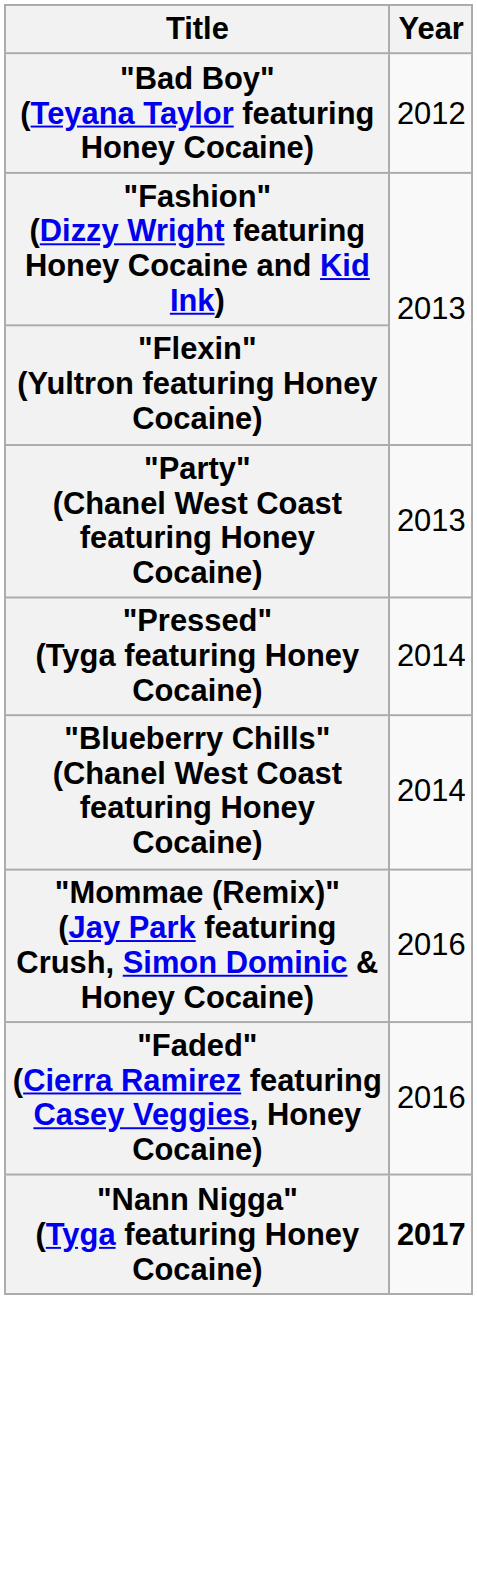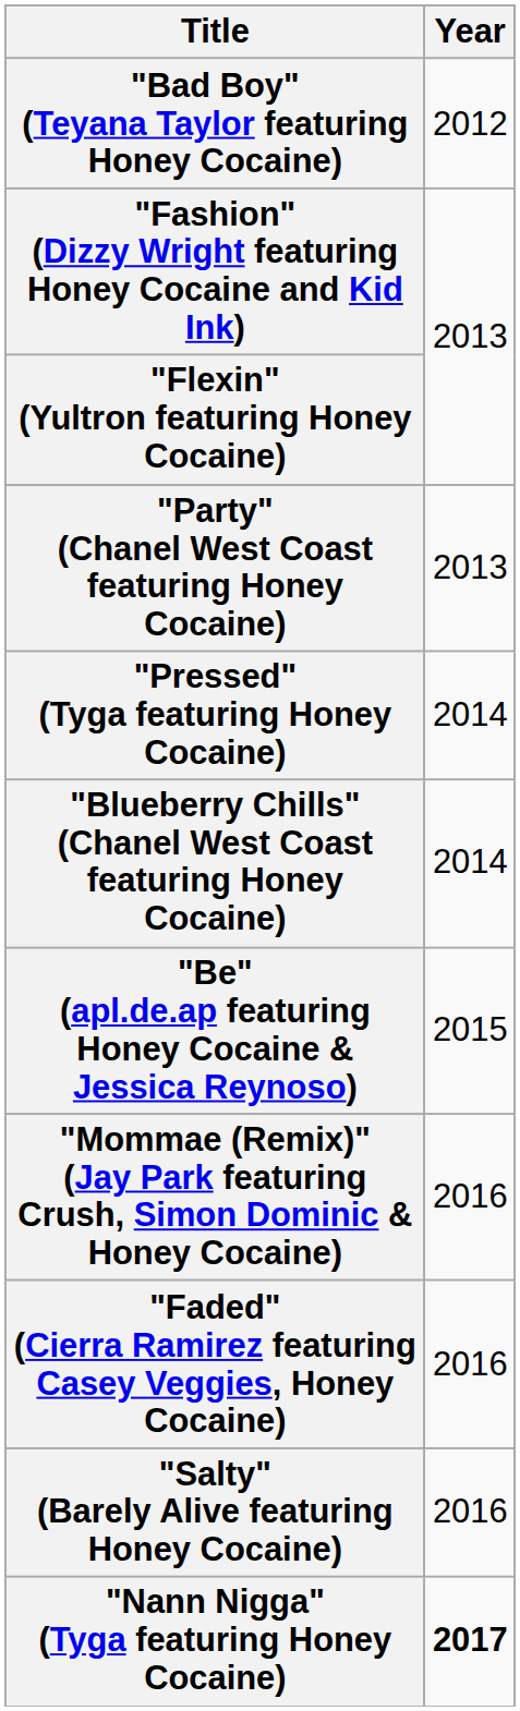+ row: "Be" (apl.de.ap featuring Honey Cocaine & Jessica Reynoso) | 2015
+ row: "Salty" (Barely Alive featuring Honey Cocaine) | 2016
